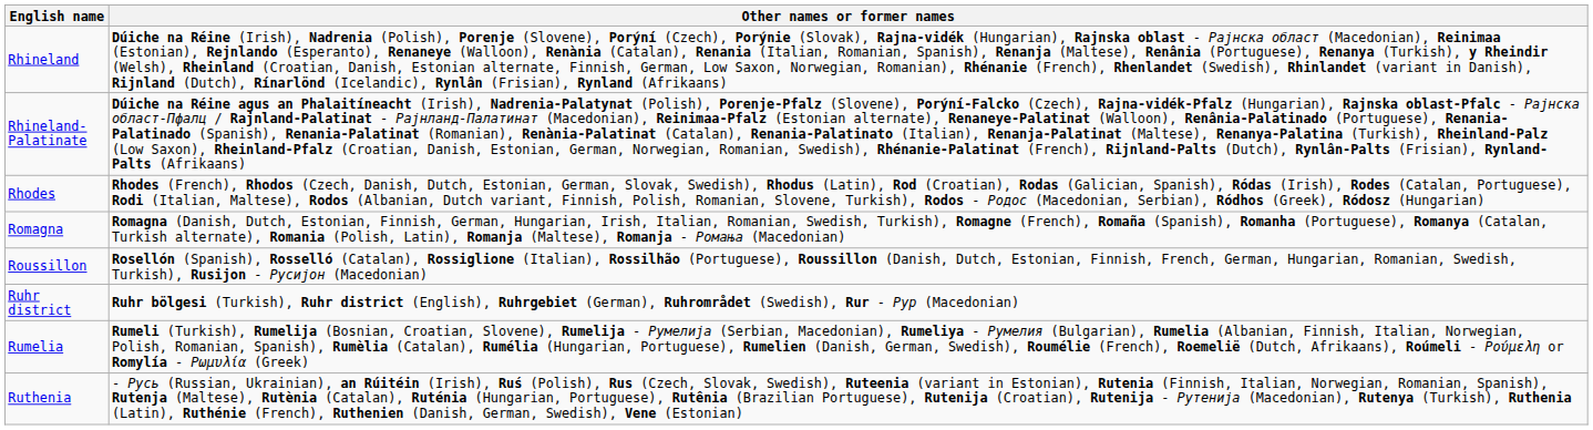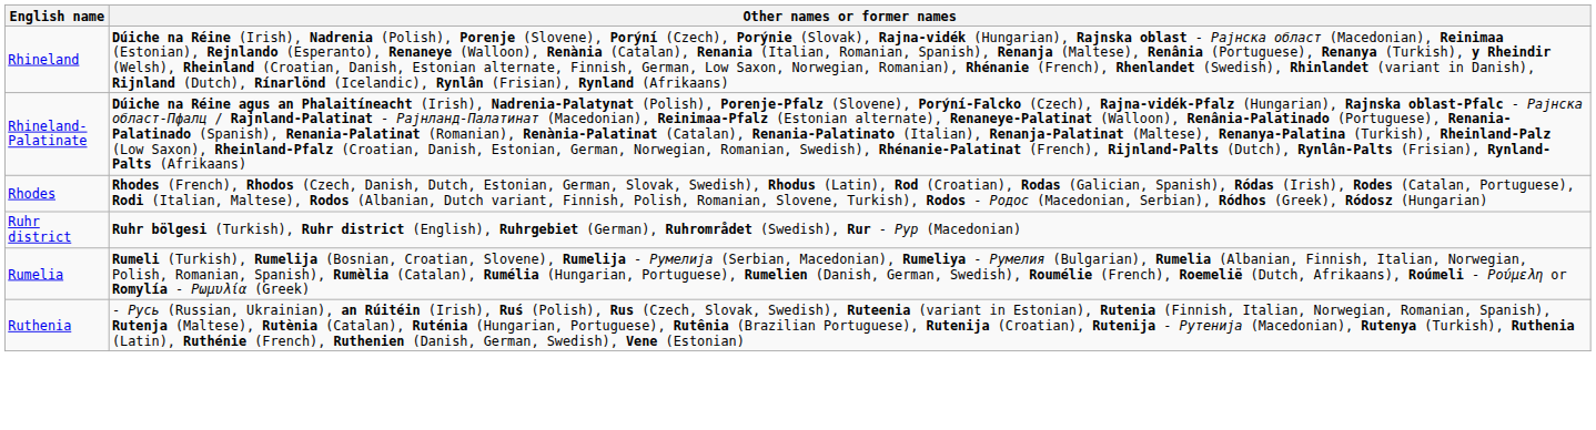- row: Romagna | Romagna (Danish, Dutch, Estonian, Finnish, German, Hungarian, Irish, Italian, Romanian, Swedish, Turkish), Romagne (French), Romaña (Spanish), Romanha (Portuguese), Romanya (Catalan, Turkish alternate), Romania (Polish, Latin), Romanja (Maltese), Romanja - Ромања (Macedonian)
- row: Roussillon | Rosellón (Spanish), Rosselló (Catalan), Rossiglione (Italian), Rossilhão (Portuguese), Roussillon (Danish, Dutch, Estonian, Finnish, French, German, Hungarian, Romanian, Swedish, Turkish), Rusijon - Русијон (Macedonian)
